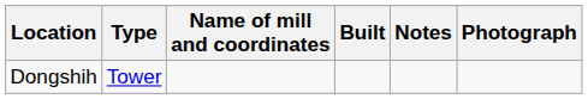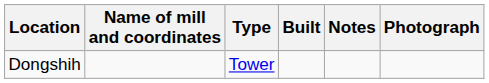columns swapped: Name of mill and coordinates <-> Type
